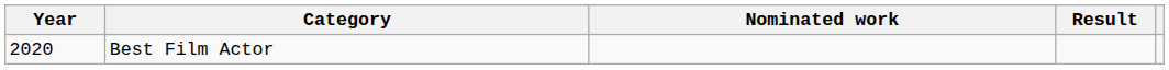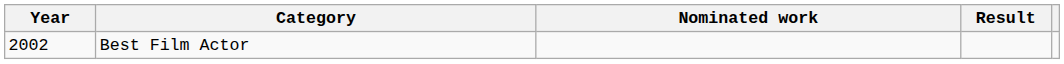Best Film Actor | Year: 2020 -> 2002
